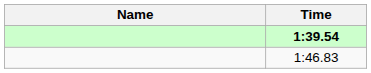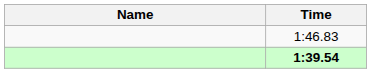rows swapped: 1:39.54 <-> 1:46.83
